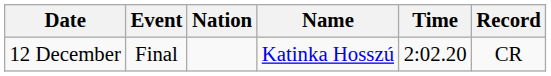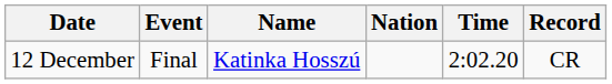columns swapped: Name <-> Nation
